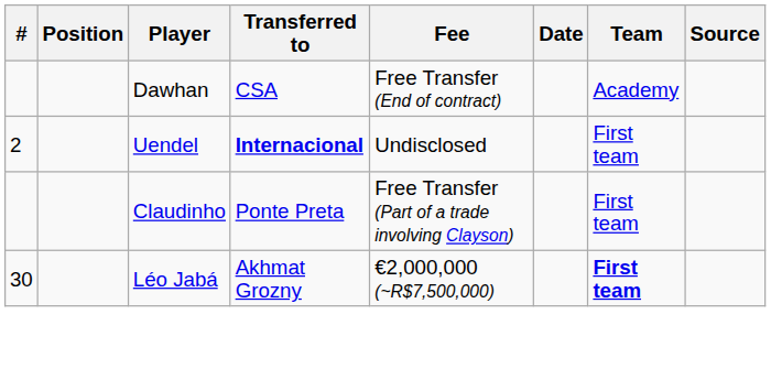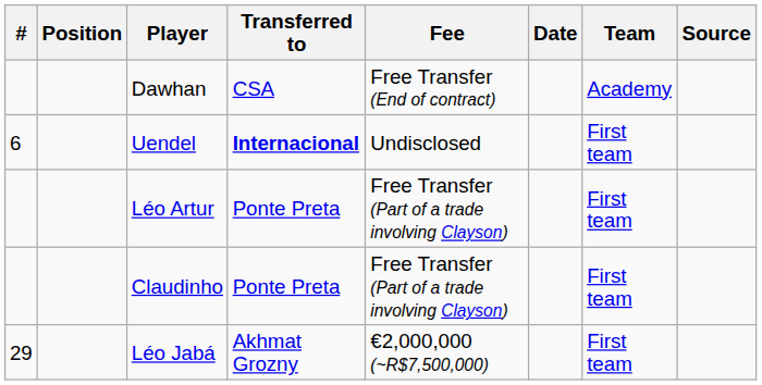Uendel | #: 2 -> 6
+ row: Léo Artur | Ponte Preta | Free Transfer (Part of a trade involving Clayson) | First team
Léo Jabá | #: 30 -> 29
Léo Jabá | Team: bold -> normal
